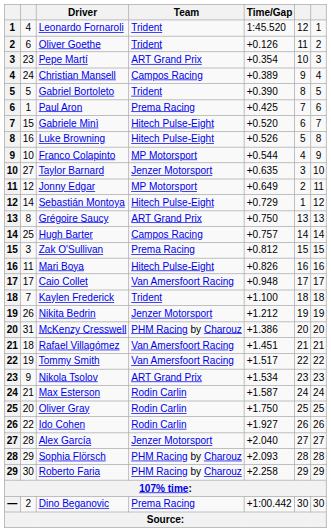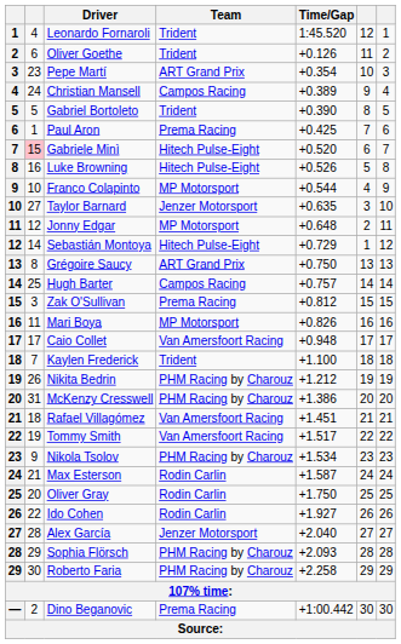Gabriele Minì | column 2: no background -> pink background
Jonny Edgar | Time/Gap: +0.649 -> +0.648
Mari Boya | Team: Hitech Pulse-Eight -> MP Motorsport
Nikita Bedrin | Team: Jenzer Motorsport -> PHM Racing by Charouz
Nikola Tsolov | Team: ART Grand Prix -> PHM Racing by Charouz
